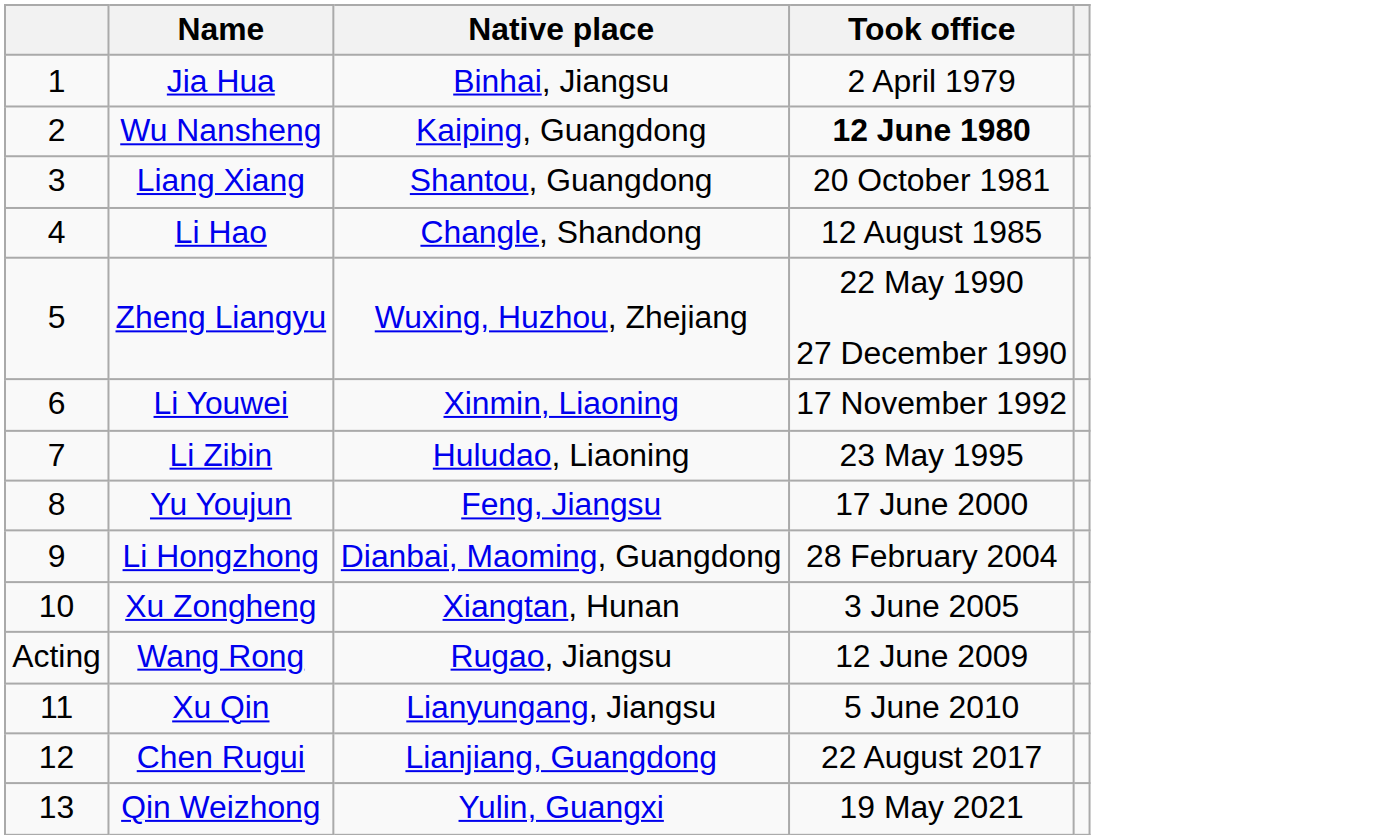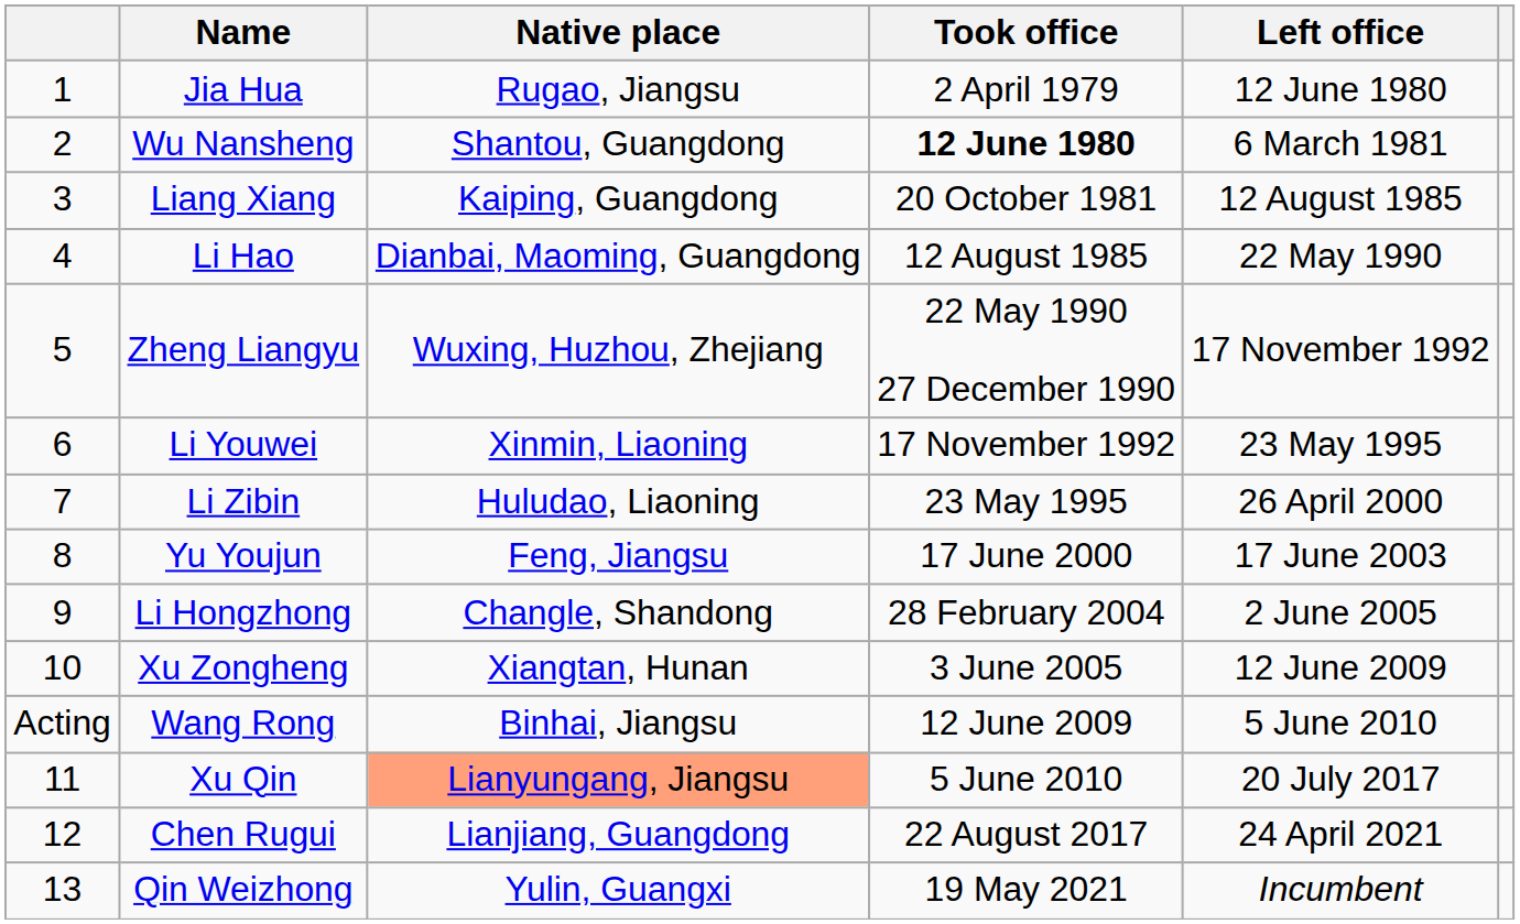+ column: Left office | 12 June 1980 | 6 March 1981 | 12 August 1985 | 22 May 1990 | 17 November 1992 | 23 May 1995 | 26 April 2000 | 17 June 2003 | 2 June 2005 | 12 June 2009 | 5 June 2010 | 20 July 2017 | 24 April 2021 | Incumbent
Jia Hua | Native place: Binhai, Jiangsu -> Rugao, Jiangsu
Wu Nansheng | Native place: Kaiping, Guangdong -> Shantou, Guangdong
Liang Xiang | Native place: Shantou, Guangdong -> Kaiping, Guangdong
Li Hao | Native place: Changle, Shandong -> Dianbai, Maoming, Guangdong
Li Hongzhong | Native place: Dianbai, Maoming, Guangdong -> Changle, Shandong
Wang Rong | Native place: Rugao, Jiangsu -> Binhai, Jiangsu
Xu Qin | Native place: no background -> lightsalmon background
